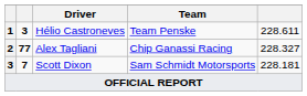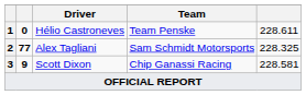Hélio Castroneves | column 2: 3 -> 0
Alex Tagliani | Team: Chip Ganassi Racing -> Sam Schmidt Motorsports
Alex Tagliani | column 5: 228.327 -> 228.325
Scott Dixon | column 2: 7 -> 9
Scott Dixon | Team: Sam Schmidt Motorsports -> Chip Ganassi Racing
Scott Dixon | column 5: 228.181 -> 228.581
